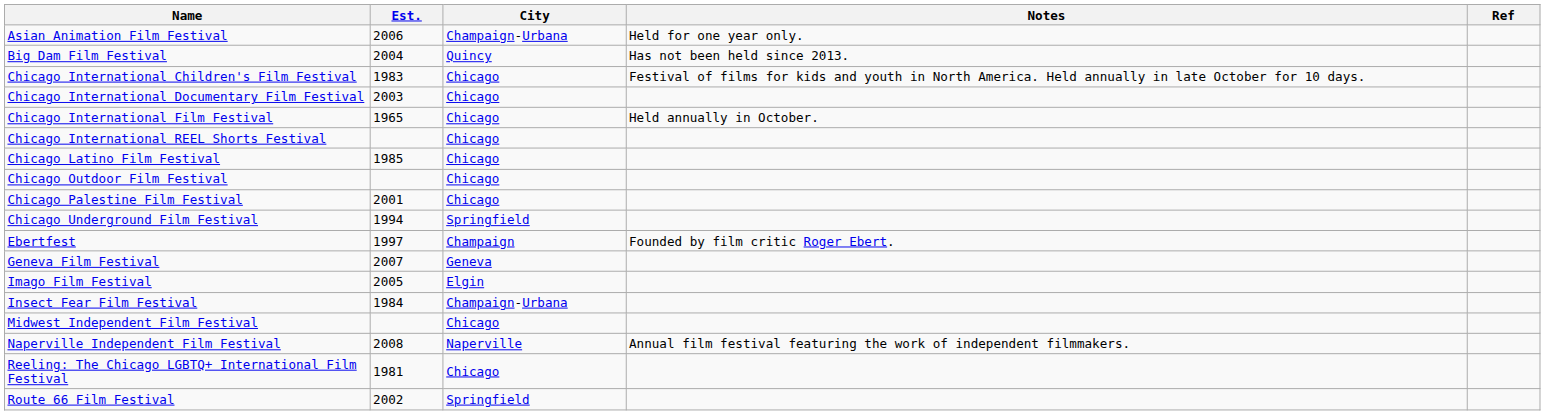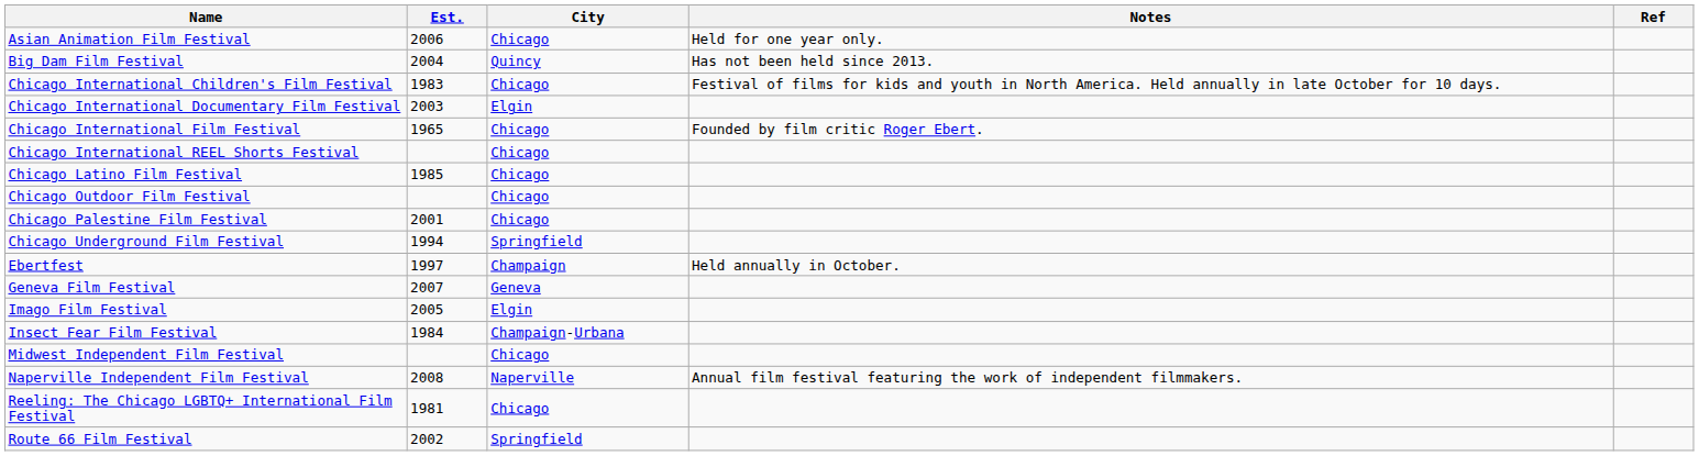Asian Animation Film Festival | City: Champaign-Urbana -> Chicago
Chicago International Documentary Film Festival | City: Chicago -> Elgin
Chicago International Film Festival | Notes: Held annually in October. -> Founded by film critic Roger Ebert.
Ebertfest | Notes: Founded by film critic Roger Ebert. -> Held annually in October.
